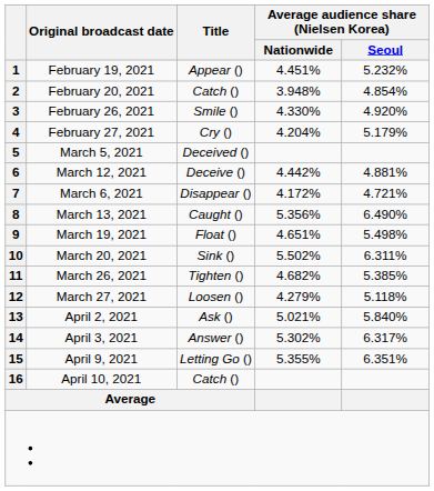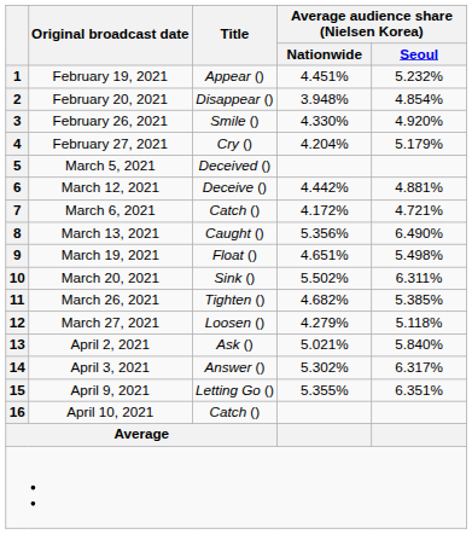2 | Title: Catch () -> Disappear ()
7 | Title: Disappear () -> Catch ()
